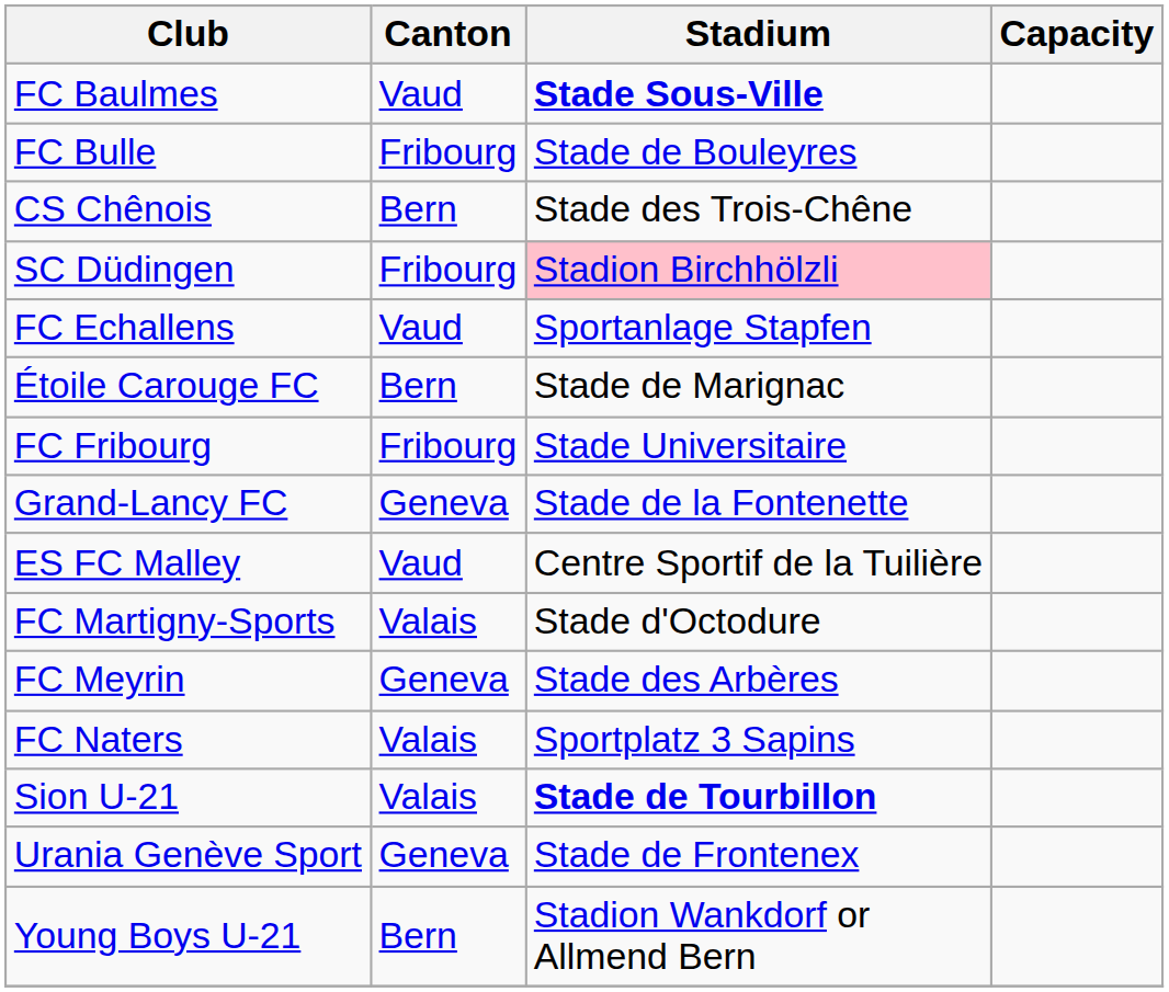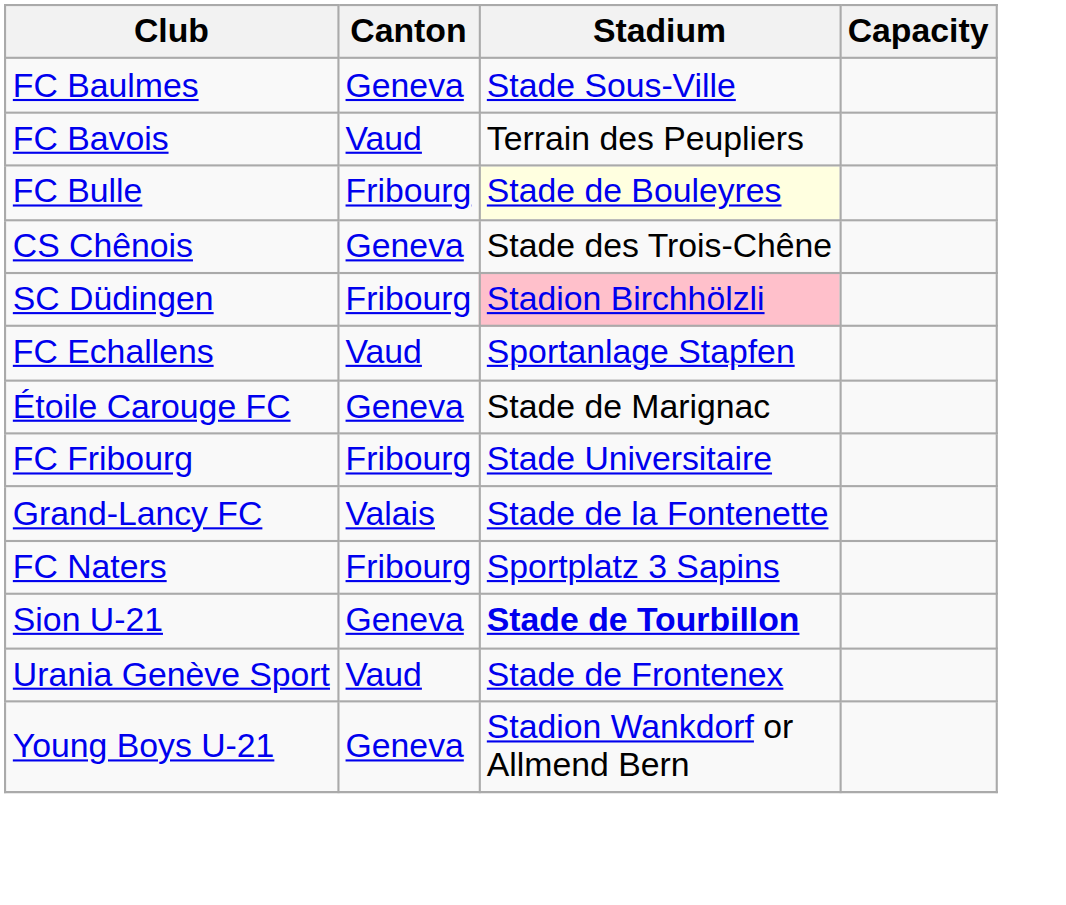FC Baulmes | Canton: Vaud -> Geneva
FC Baulmes | Stadium: bold -> normal
+ row: FC Bavois | Vaud | Terrain des Peupliers
FC Bulle | Stadium: no background -> lightyellow background
CS Chênois | Canton: Bern -> Geneva
Étoile Carouge FC | Canton: Bern -> Geneva
Grand-Lancy FC | Canton: Geneva -> Valais
- row: ES FC Malley | Vaud | Centre Sportif de la Tuilière
- row: FC Martigny-Sports | Valais | Stade d'Octodure
- row: FC Meyrin | Geneva | Stade des Arbères
FC Naters | Canton: Valais -> Fribourg
Sion U-21 | Canton: Valais -> Geneva
Urania Genève Sport | Canton: Geneva -> Vaud
Young Boys U-21 | Canton: Bern -> Geneva
